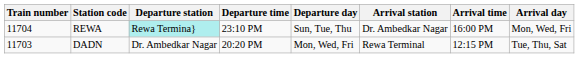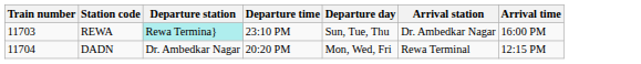- column: Arrival day | Mon, Wed, Fri | Tue, Thu, Sat
REWA | Train number: 11704 -> 11703
DADN | Train number: 11703 -> 11704
